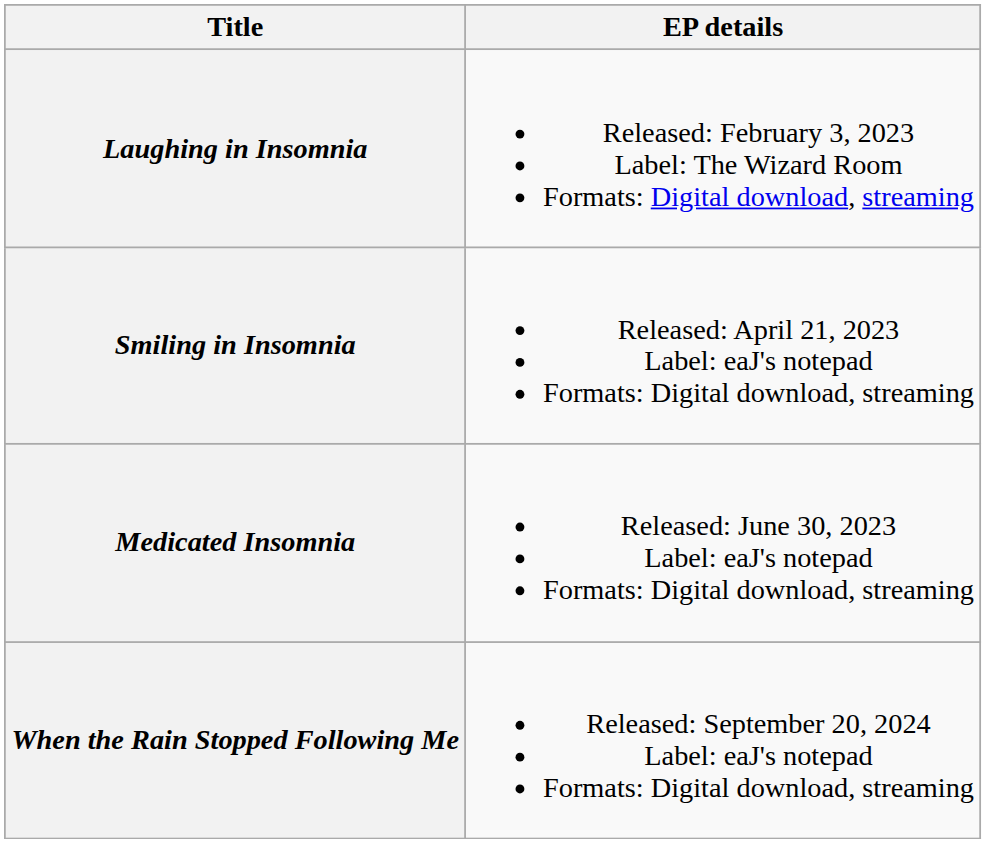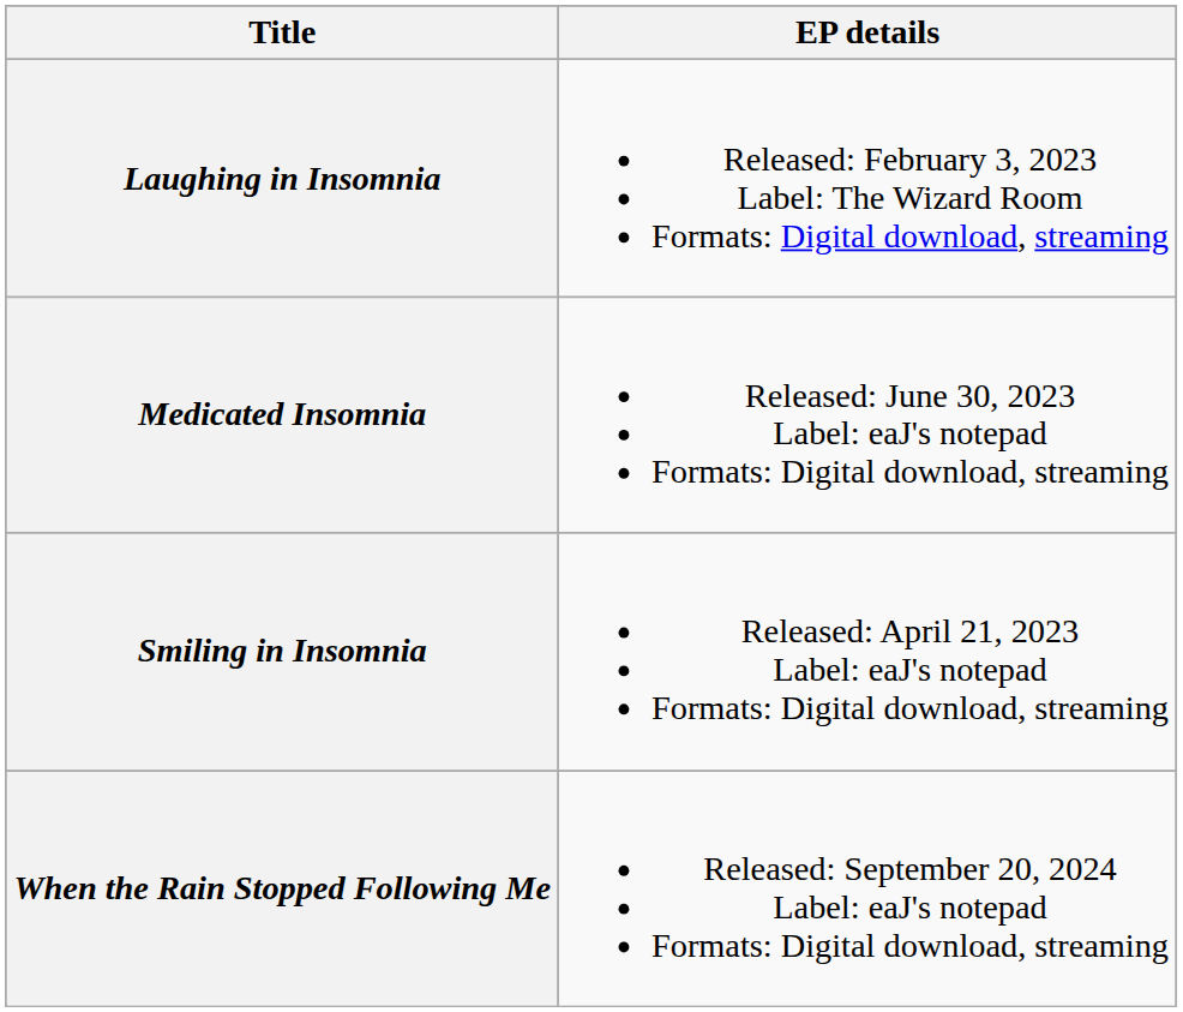rows swapped: Smiling in Insomnia <-> Medicated Insomnia
